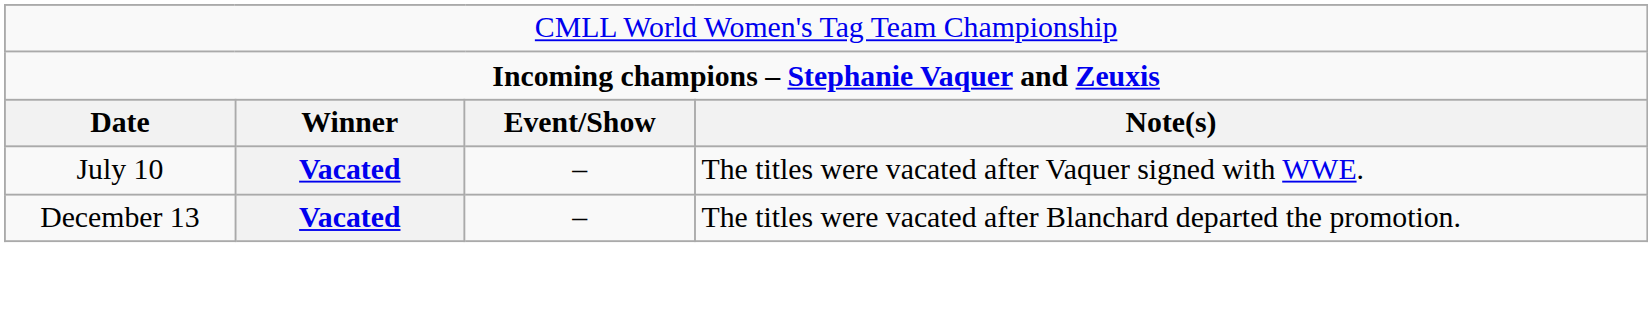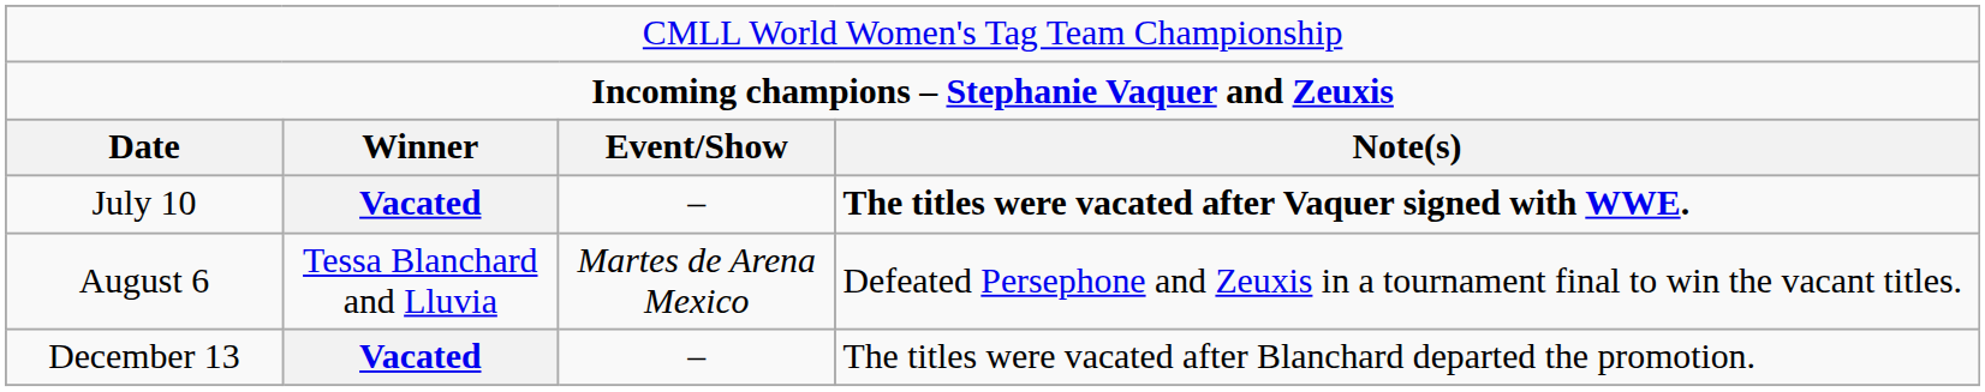July 10 | column 4: normal -> bold
+ row: August 6 | Tessa Blanchard and Lluvia | Martes de Arena Mexico | Defeated Persephone and Zeuxis in a tournament final to win the vacant titles.
